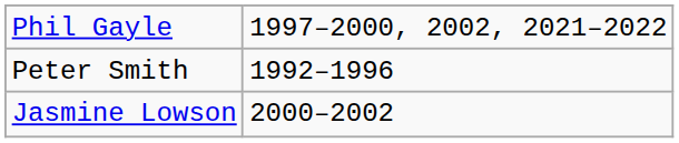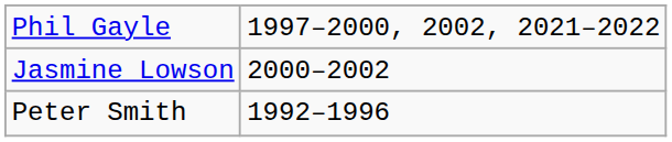rows swapped: Jasmine Lowson <-> Peter Smith
